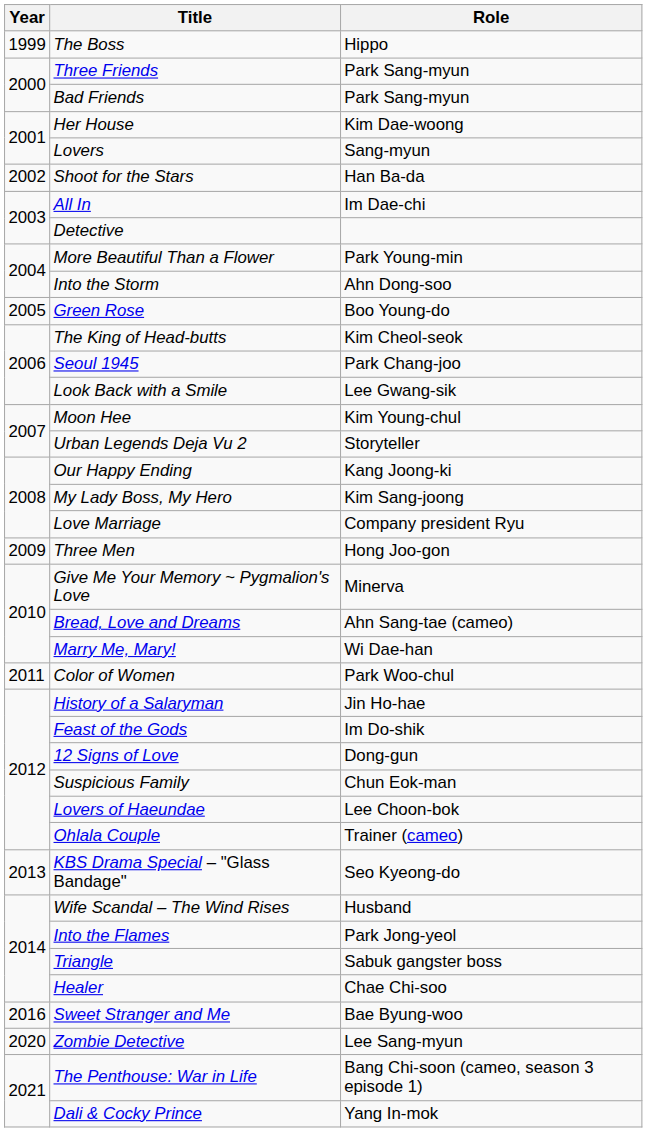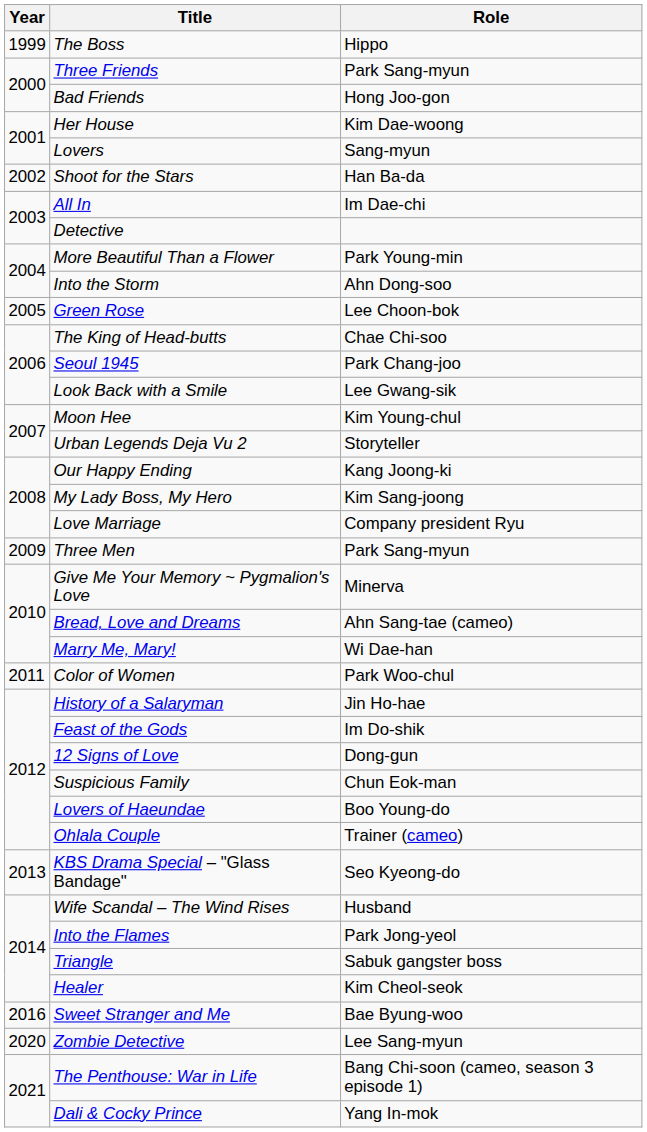Bad Friends | Role: Park Sang-myun -> Hong Joo-gon
Green Rose | Role: Boo Young-do -> Lee Choon-bok
The King of Head-butts | Role: Kim Cheol-seok -> Chae Chi-soo
Three Men | Role: Hong Joo-gon -> Park Sang-myun
Lovers of Haeundae | Role: Lee Choon-bok -> Boo Young-do
Healer | Role: Chae Chi-soo -> Kim Cheol-seok
